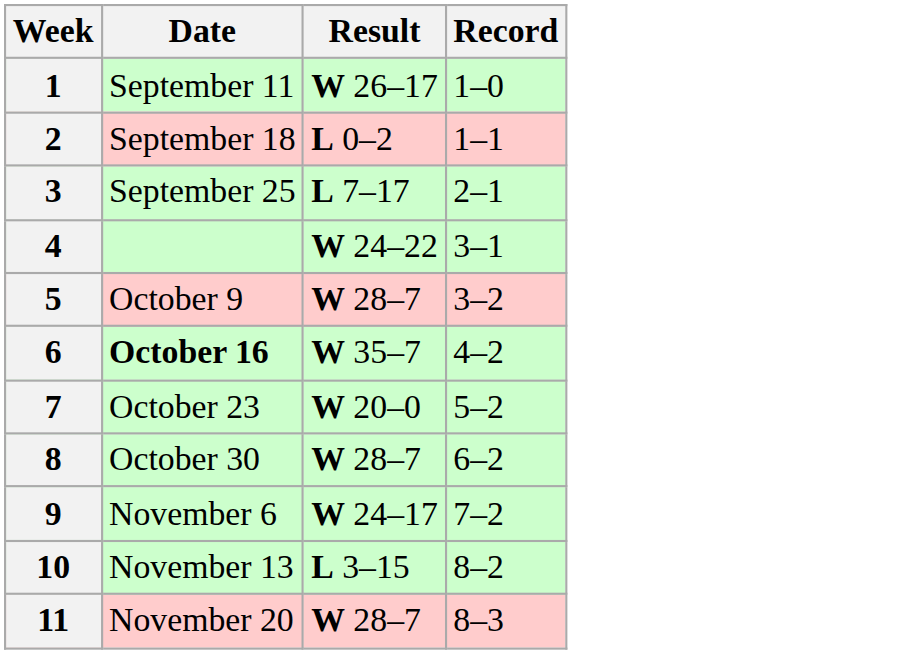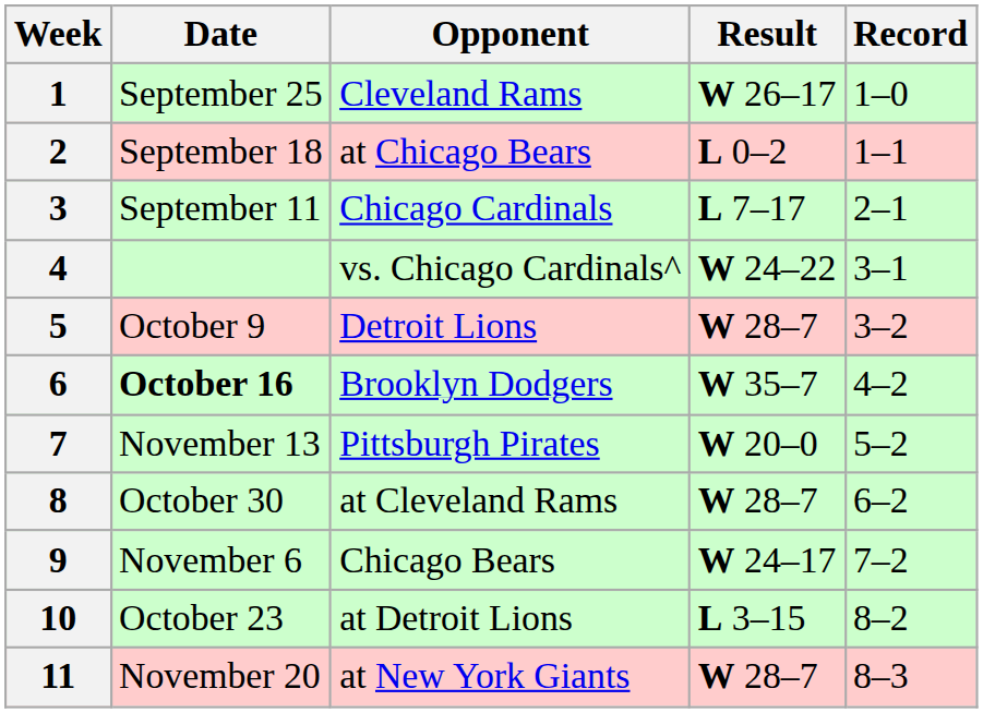+ column: Opponent | Cleveland Rams | at Chicago Bears | Chicago Cardinals | vs. Chicago Cardinals^ | Detroit Lions | Brooklyn Dodgers | Pittsburgh Pirates | at Cleveland Rams | Chicago Bears | at Detroit Lions | at New York Giants
1 | Date: September 11 -> September 25
3 | Date: September 25 -> September 11
7 | Date: October 23 -> November 13
10 | Date: November 13 -> October 23
